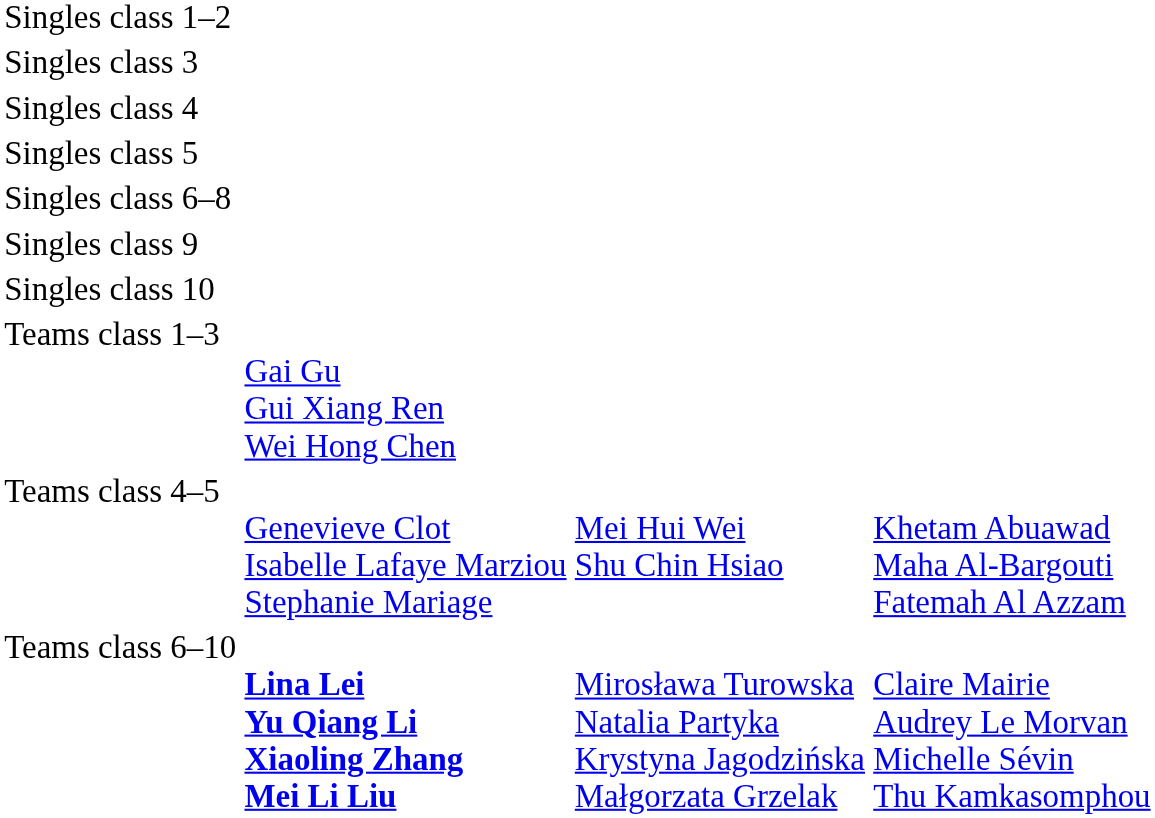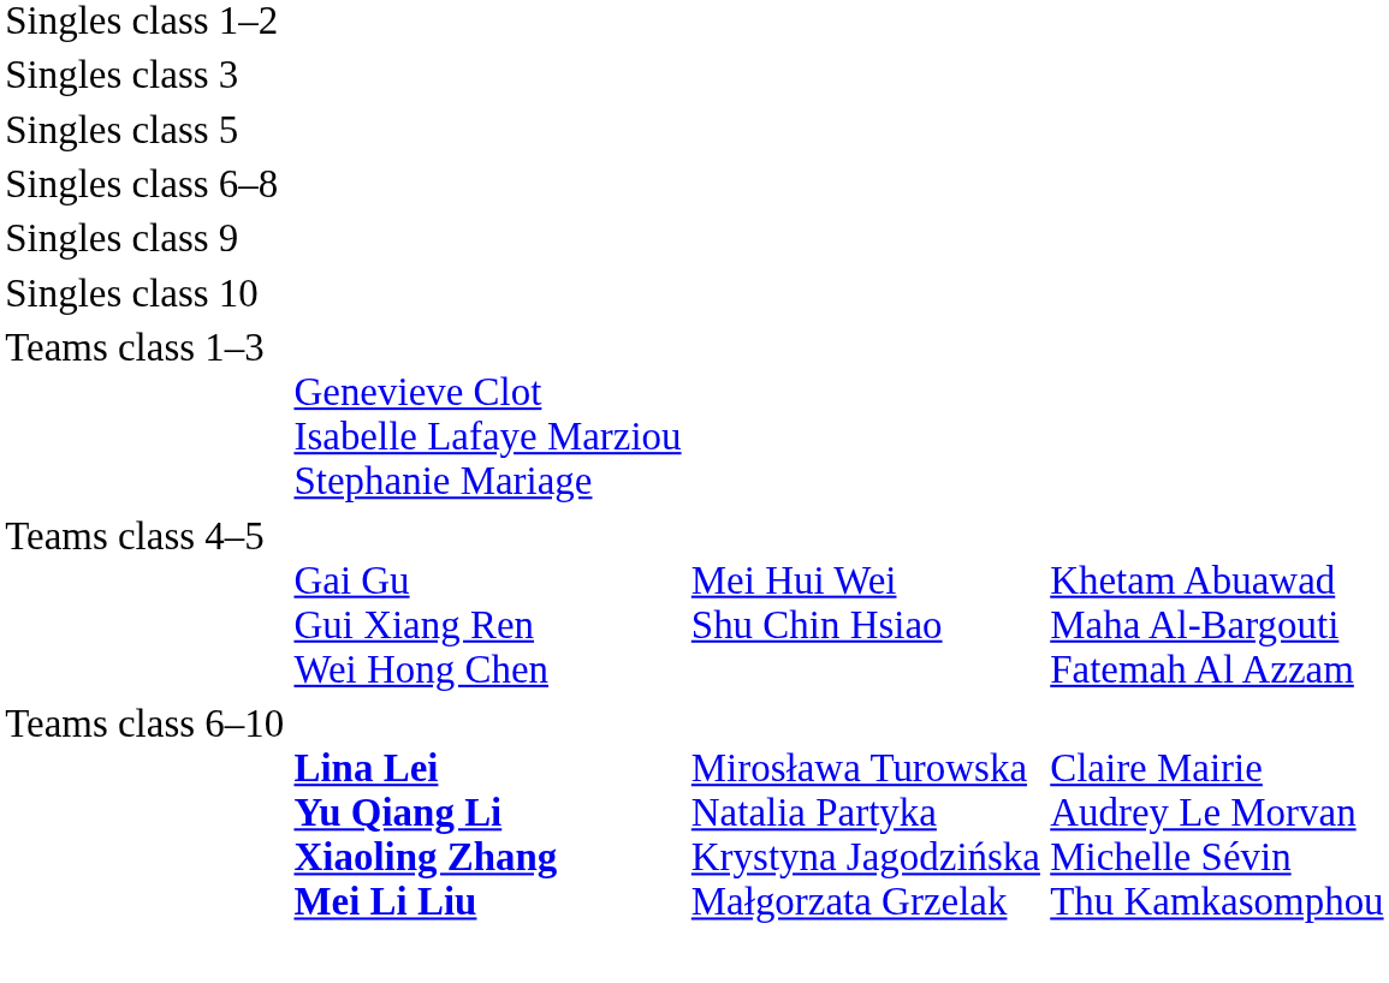- row: Singles class 4
Teams class 1–3 | column 2: Gai Gu Gui Xiang Ren Wei Hong Chen -> Genevieve Clot Isabelle Lafaye Marziou Stephanie Mariage
Teams class 4–5 | column 2: Genevieve Clot Isabelle Lafaye Marziou Stephanie Mariage -> Gai Gu Gui Xiang Ren Wei Hong Chen
